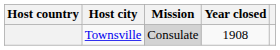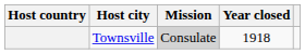Townsville | Year closed: 1908 -> 1918
